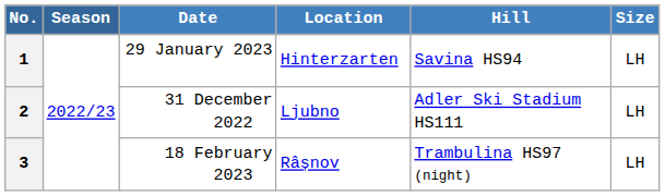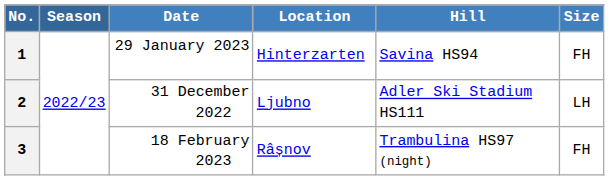1 | Size: LH -> FH
3 | Size: LH -> FH
